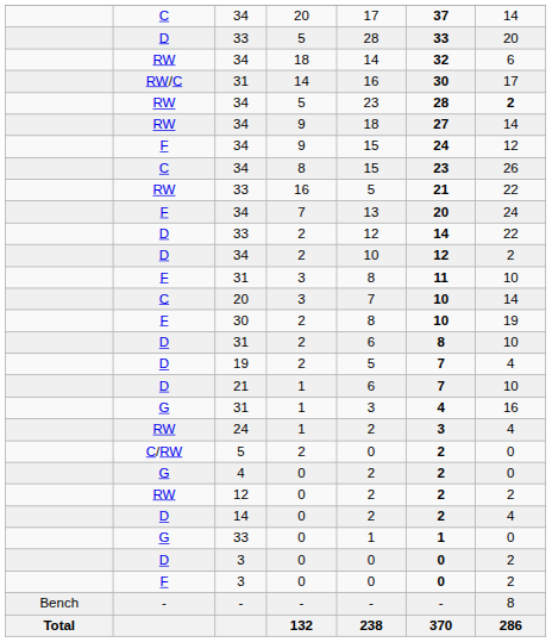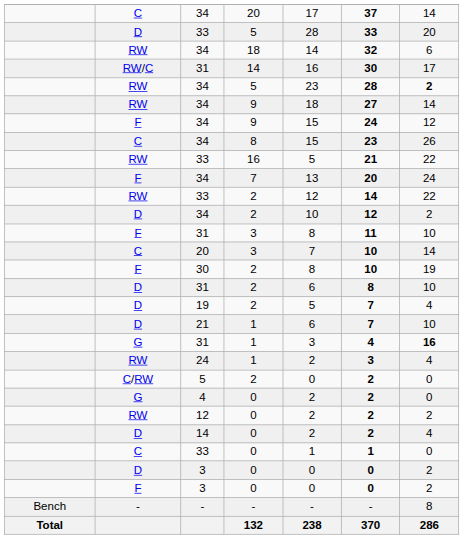33 / 2 | column 2: D -> RW
31 / 1 | column 7: normal -> bold
33 / 0 | column 2: G -> C
